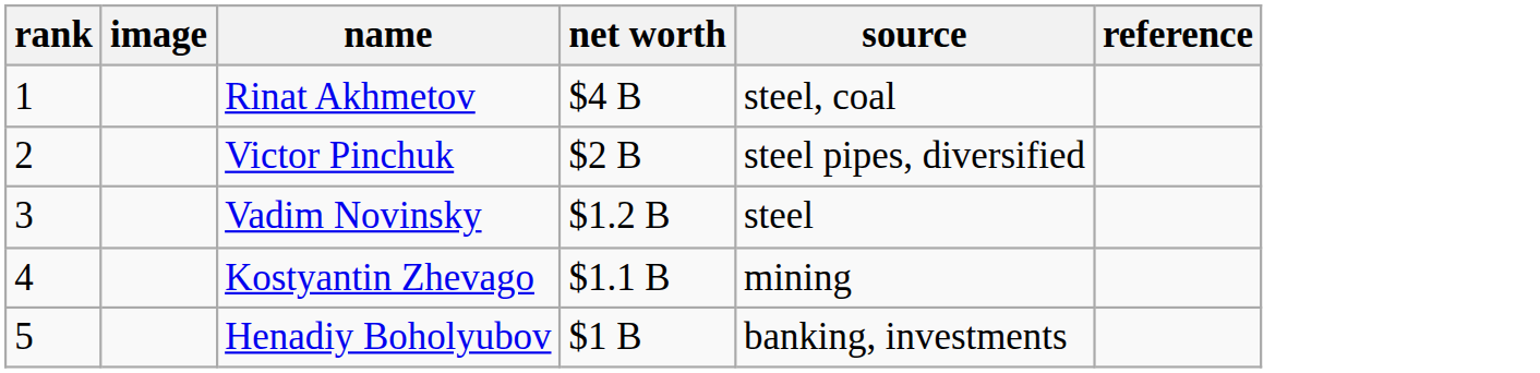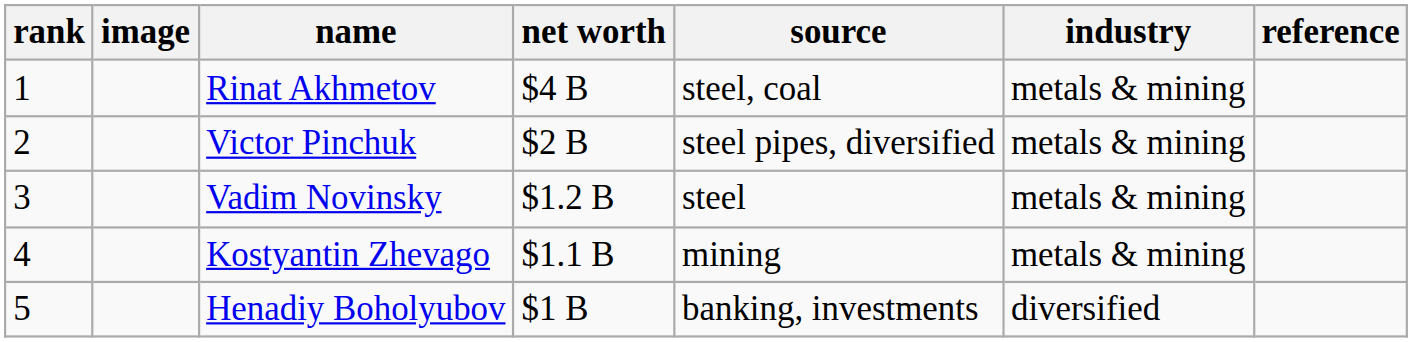+ column: industry | metals & mining | metals & mining | metals & mining | metals & mining | diversified
